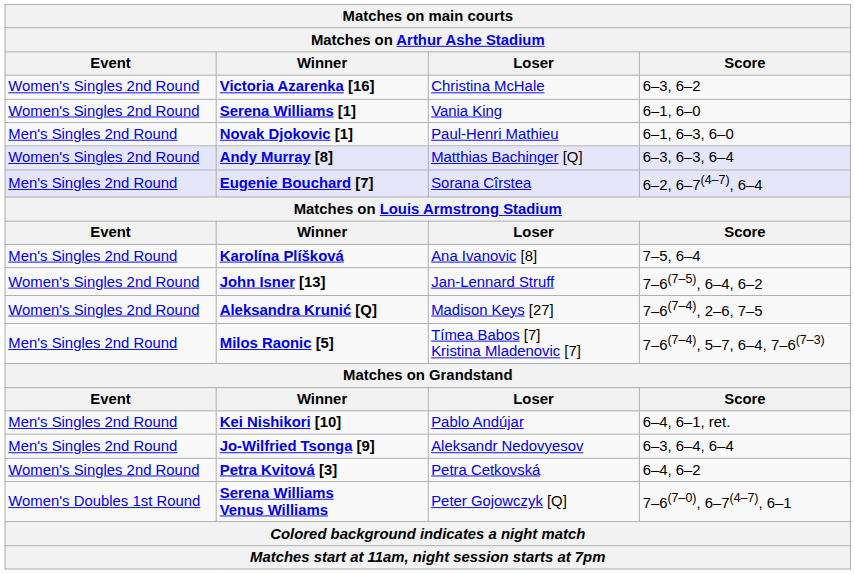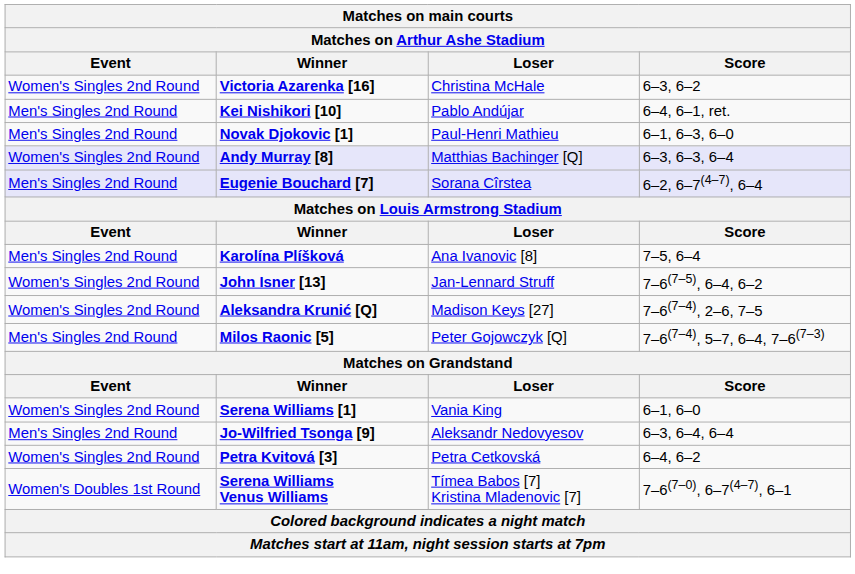rows swapped: Serena Williams [1] <-> Kei Nishikori [10]
Milos Raonic [5] | Loser: Tímea Babos [7] Kristina Mladenovic [7] -> Peter Gojowczyk [Q]
Serena Williams Venus Williams | Loser: Peter Gojowczyk [Q] -> Tímea Babos [7] Kristina Mladenovic [7]
